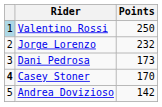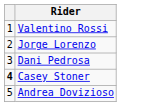- column: Points | 250 | 232 | 173 | 170 | 142
Valentino Rossi | column 1: lightblue background -> no background
